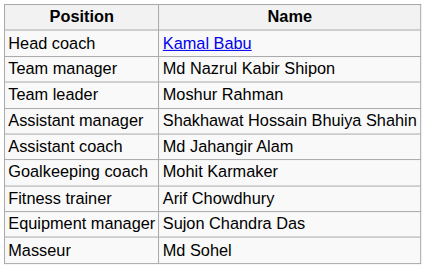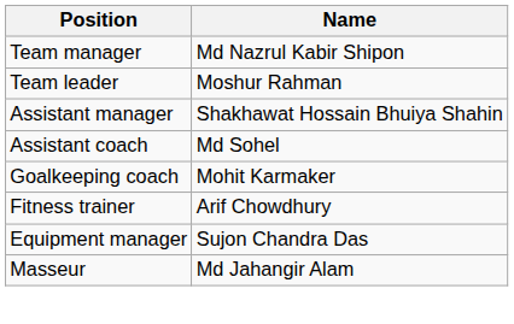- row: Head coach | Kamal Babu
Assistant coach | Name: Md Jahangir Alam -> Md Sohel
Masseur | Name: Md Sohel -> Md Jahangir Alam
